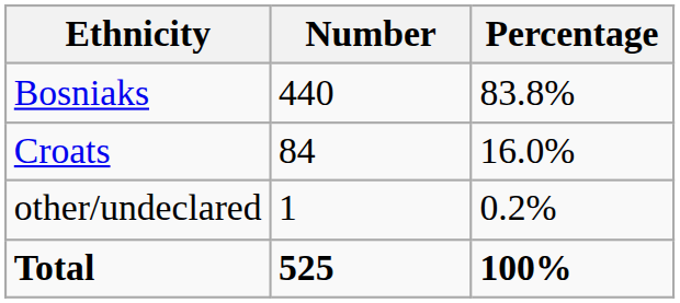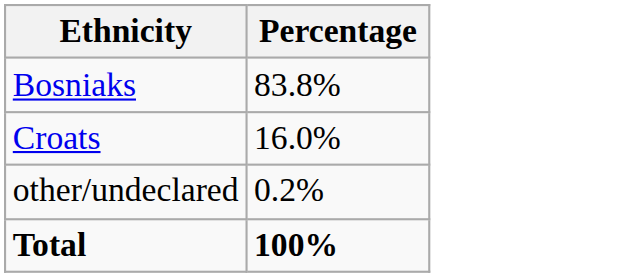- column: Number | 440 | 84 | 1 | 525
